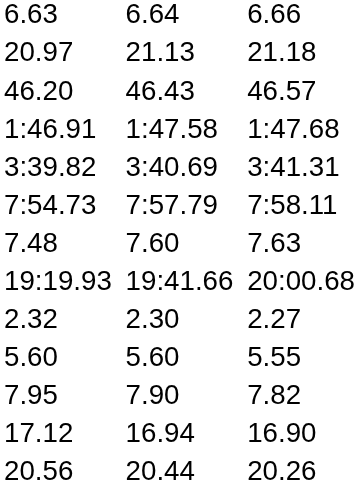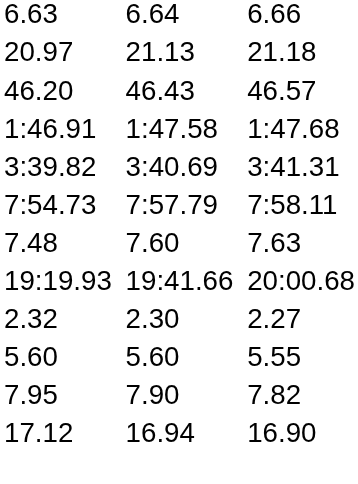- row: 20.56 | 20.44 | 20.26
